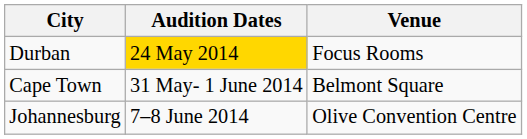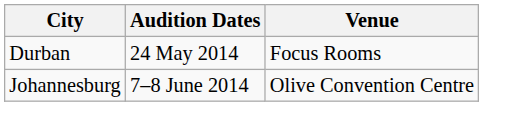Durban | Audition Dates: gold background -> no background
- row: Cape Town | 31 May- 1 June 2014 | Belmont Square
